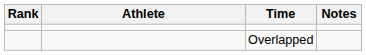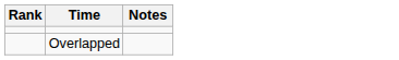- column: Athlete
